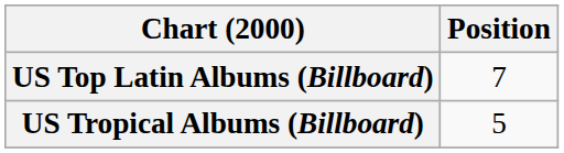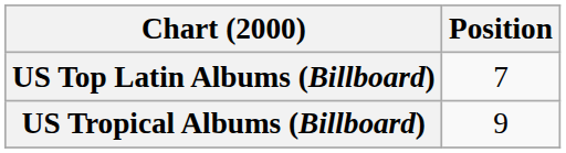US Tropical Albums (Billboard) | Position: 5 -> 9
